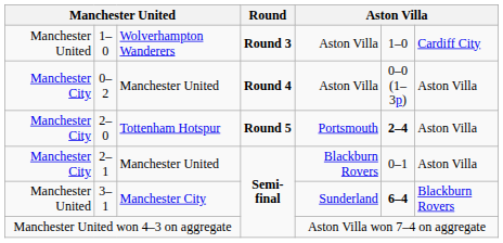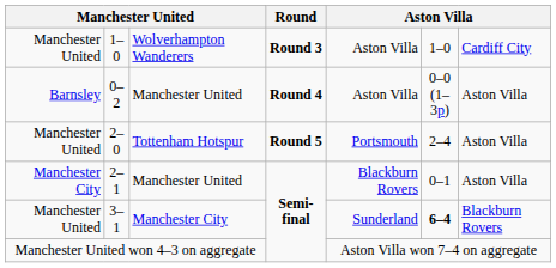0–2 | column 1: Manchester City -> Barnsley
2–0 | column 1: Manchester City -> Manchester United
2–0 | column 6: bold -> normal
